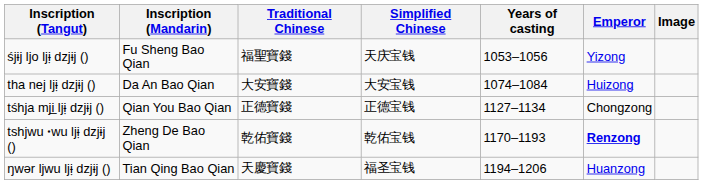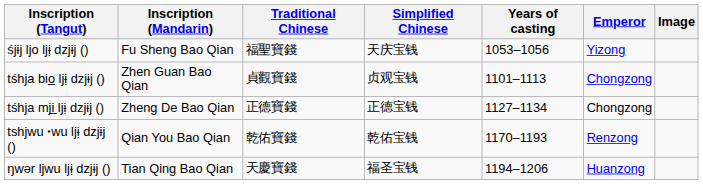- row: tha nej ljɨ̣ dzjɨj () | Da An Bao Qian | 大安寶錢 | 大安宝钱 | 1074–1084 | Huizong
+ row: tśhja bio̲ ljɨ̣ dzjɨj () | Zhen Guan Bao Qian | 貞觀寶錢 | 贞观宝钱 | 1101–1113 | Chongzong
tśhja mji̲ ljɨ̣ dzjɨj () | Inscription (Mandarin): Qian You Bao Qian -> Zheng De Bao Qian
tshjwu ꞏwu ljɨ̣ dzjɨj () | Inscription (Mandarin): Zheng De Bao Qian -> Qian You Bao Qian
tshjwu ꞏwu ljɨ̣ dzjɨj () | Emperor: bold -> normal
